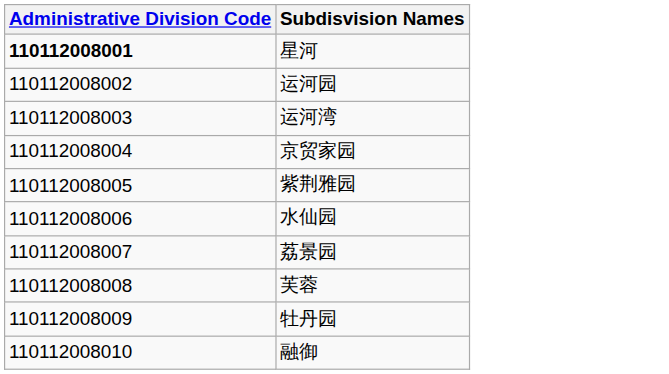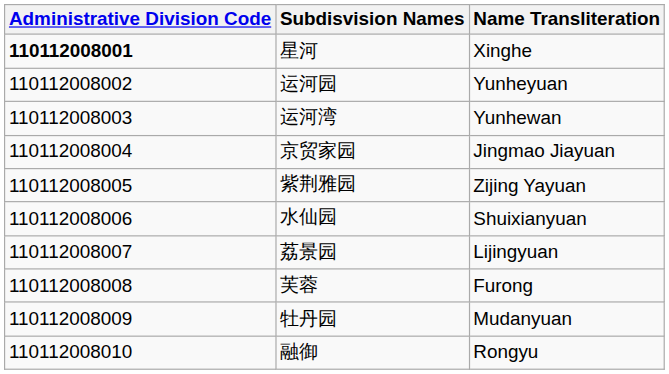+ column: Name Transliteration | Xinghe | Yunheyuan | Yunhewan | Jingmao Jiayuan | Zijing Yayuan | Shuixianyuan | Lijingyuan | Furong | Mudanyuan | Rongyu
